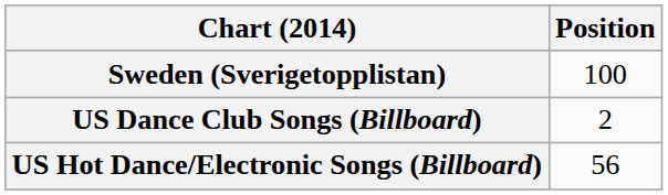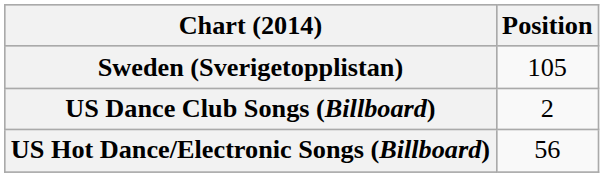Sweden (Sverigetopplistan) | Position: 100 -> 105
